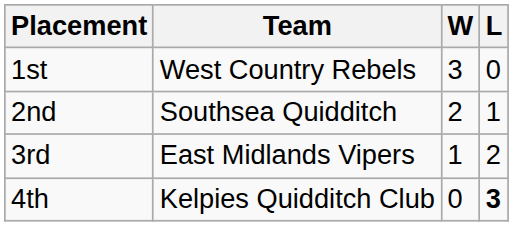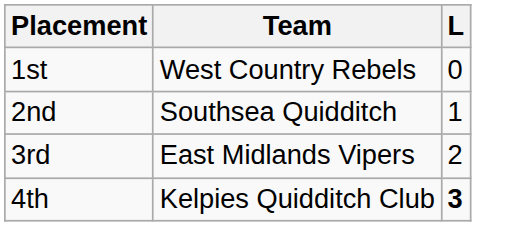- column: W | 3 | 2 | 1 | 0
